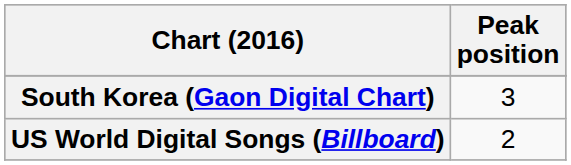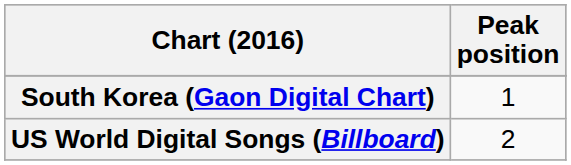South Korea (Gaon Digital Chart) | Peak position: 3 -> 1
